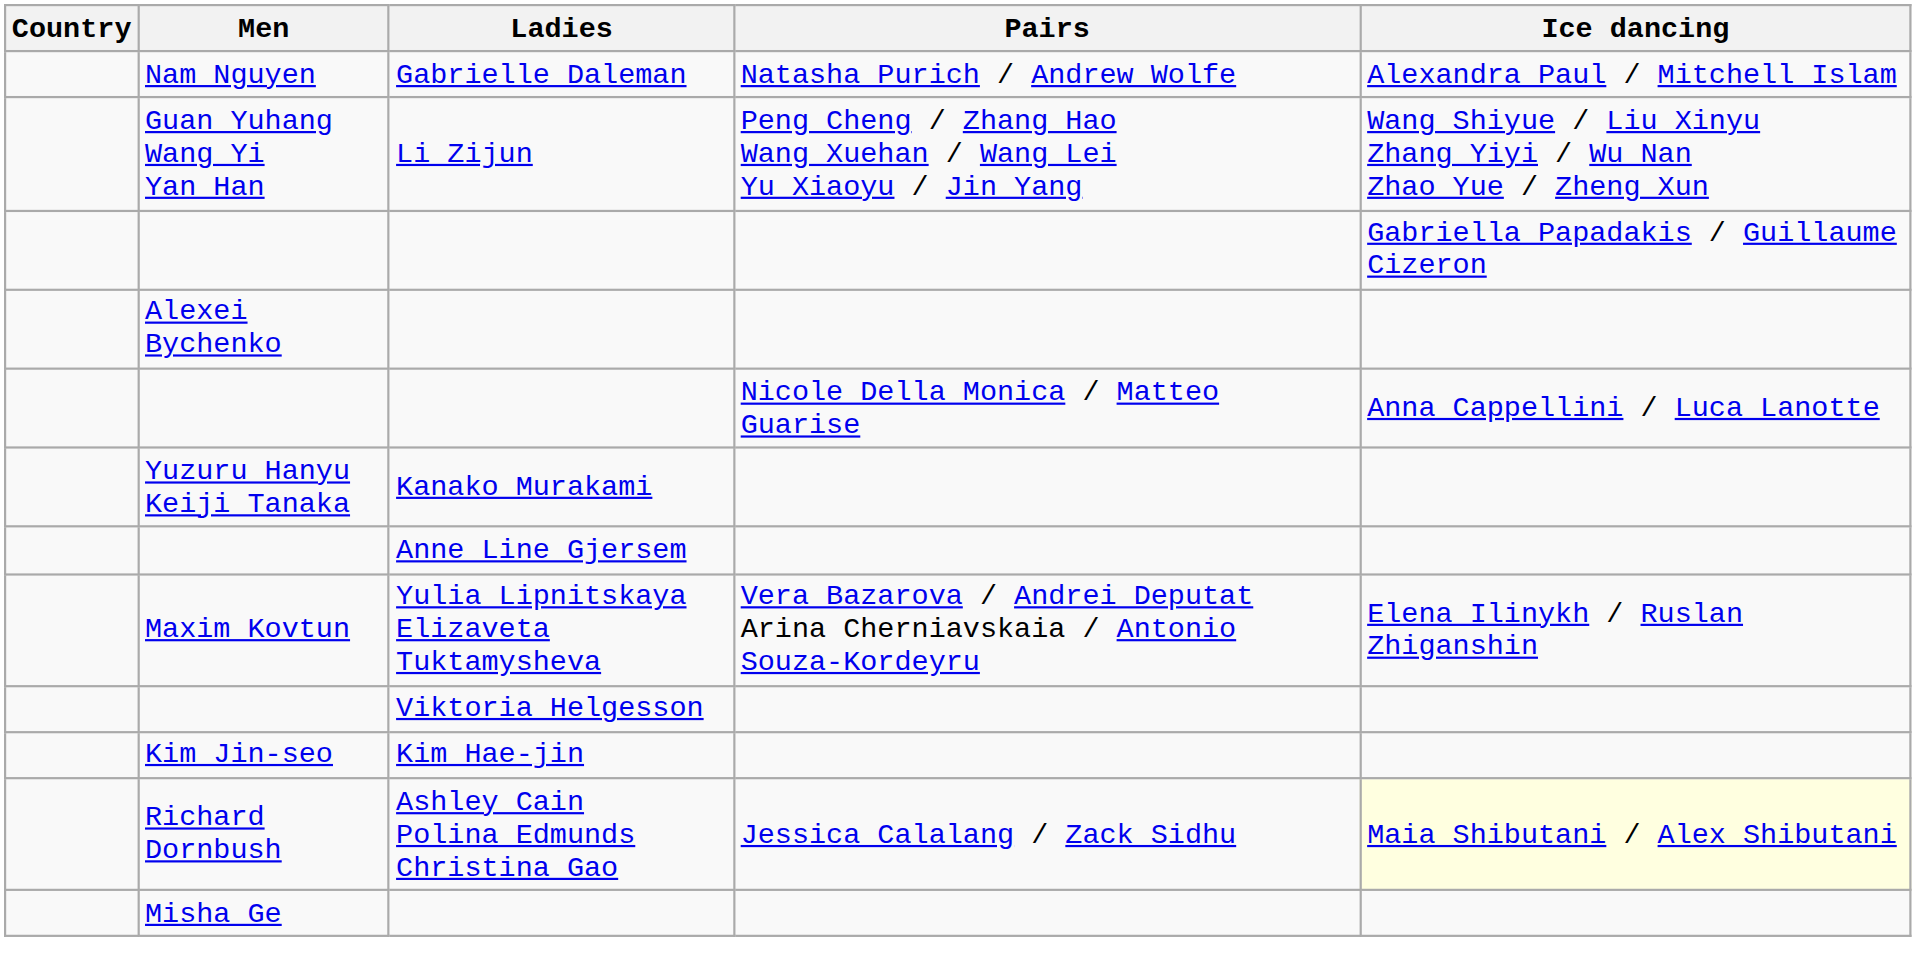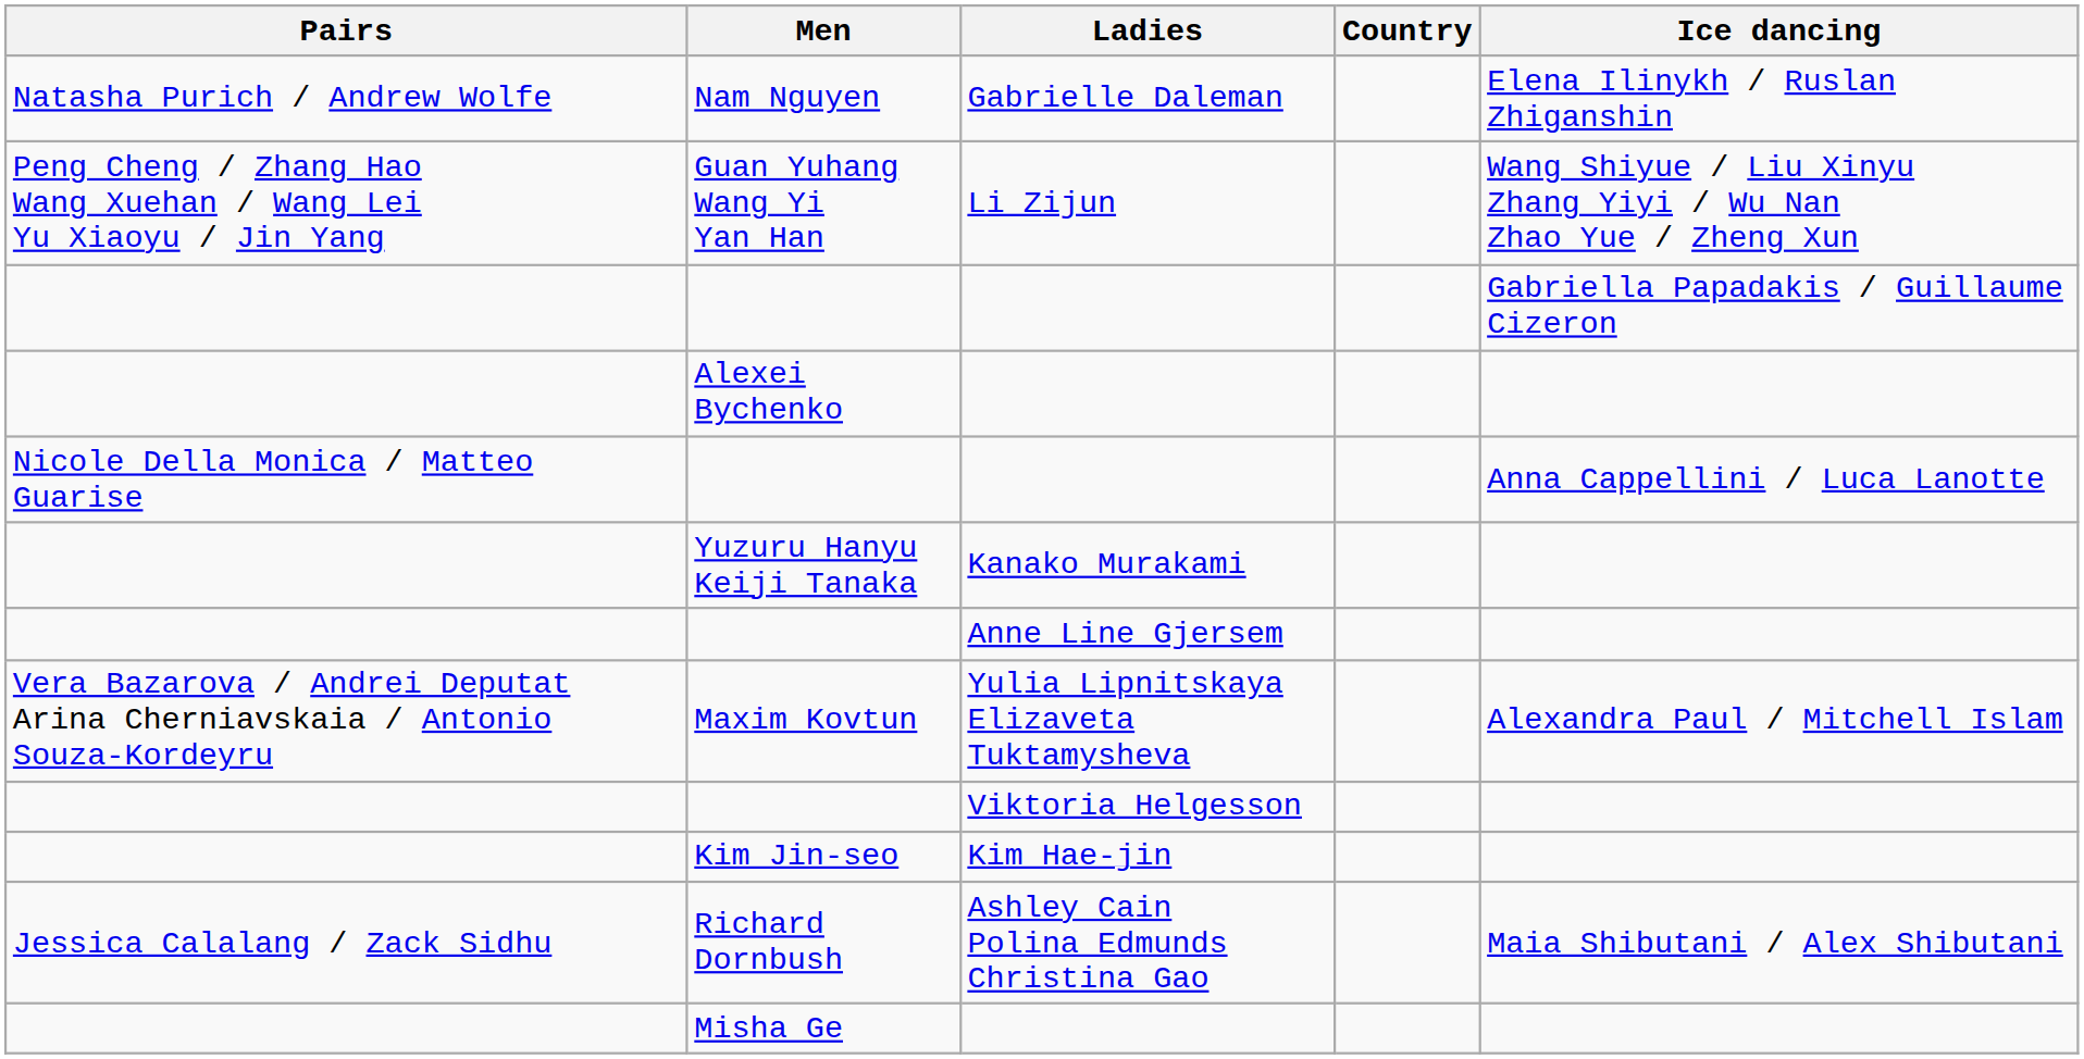columns swapped: Country <-> Pairs
Nam Nguyen | Ice dancing: Alexandra Paul / Mitchell Islam -> Elena Ilinykh / Ruslan Zhiganshin
Maxim Kovtun | Ice dancing: Elena Ilinykh / Ruslan Zhiganshin -> Alexandra Paul / Mitchell Islam
Richard Dornbush | Ice dancing: lightyellow background -> no background
